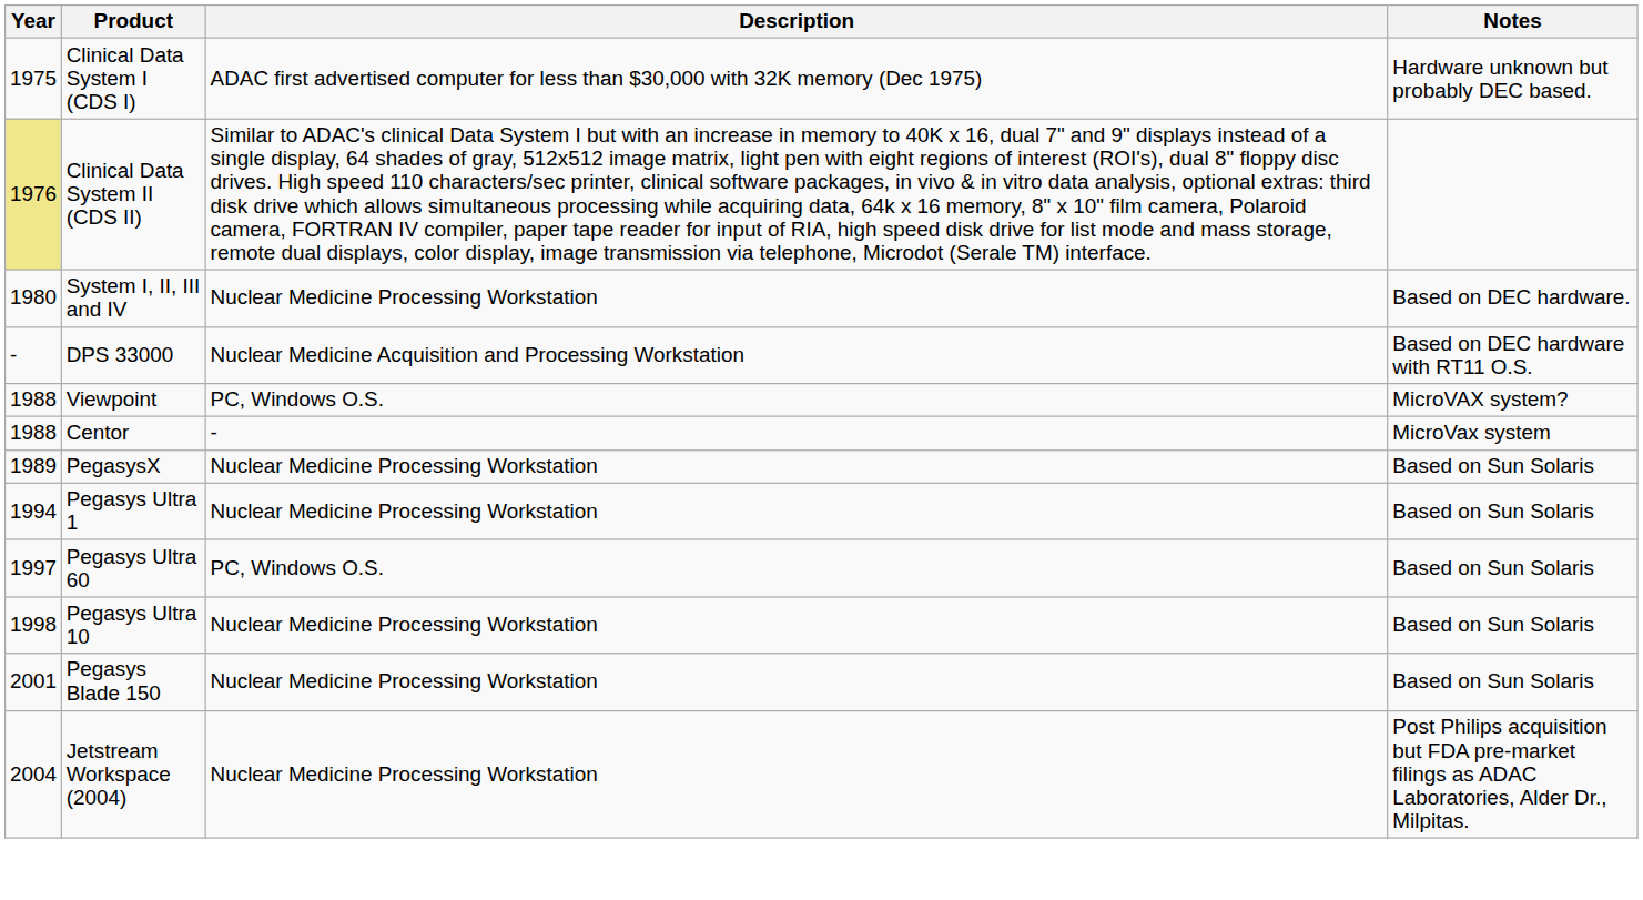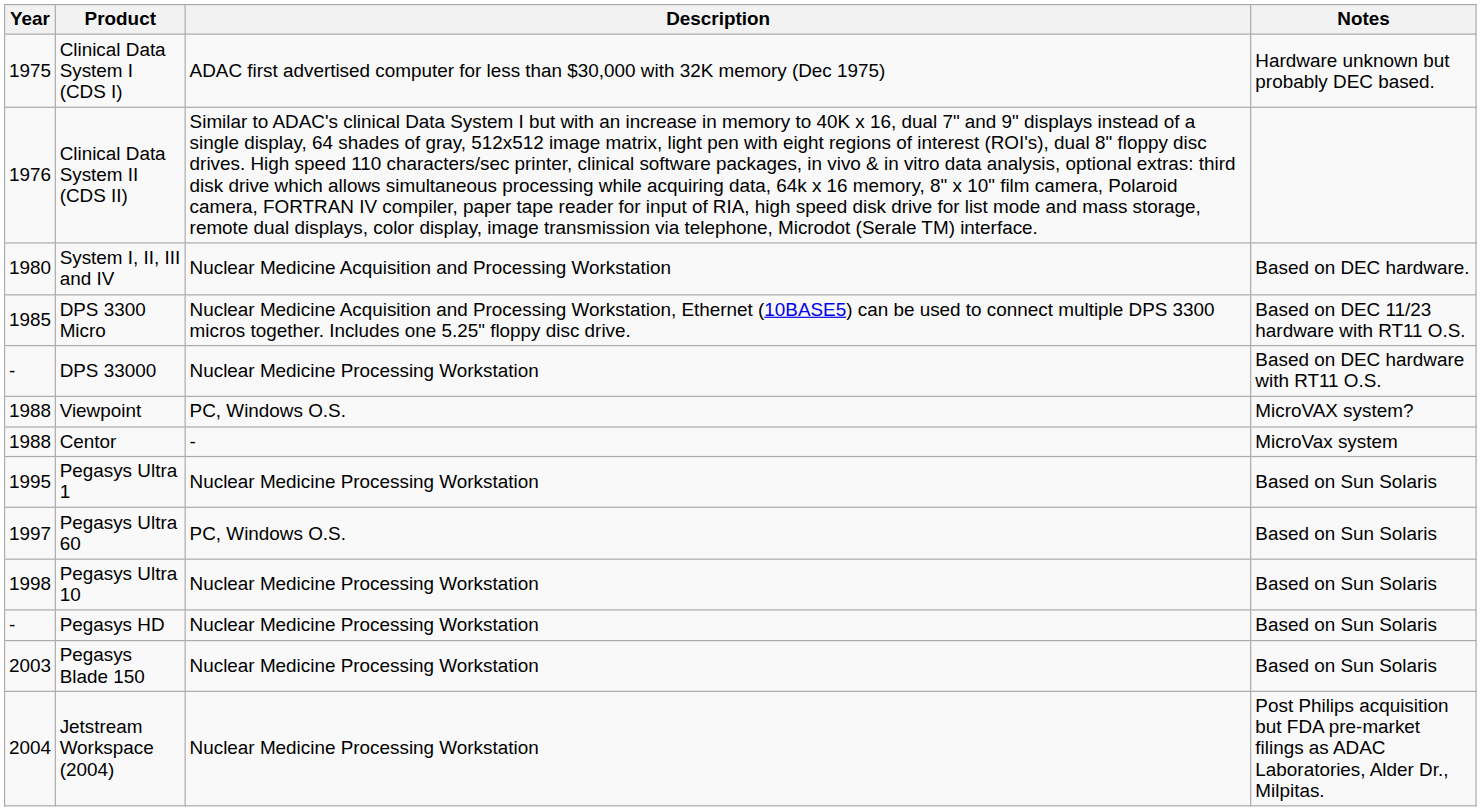Clinical Data System II (CDS II) | Year: khaki background -> no background
System I, II, III and IV | Description: Nuclear Medicine Processing Workstation -> Nuclear Medicine Acquisition and Processing Workstation
+ row: 1985 | DPS 3300 Micro | Nuclear Medicine Acquisition and Processing Workstation, Ethernet (10BASE5) can be used to connect multiple DPS 3300 micros together. Includes one 5.25" floppy disc drive. | Based on DEC 11/23 hardware with RT11 O.S.
DPS 33000 | Description: Nuclear Medicine Acquisition and Processing Workstation -> Nuclear Medicine Processing Workstation
- row: 1989 | PegasysX | Nuclear Medicine Processing Workstation | Based on Sun Solaris
Pegasys Ultra 1 | Year: 1994 -> 1995
+ row: - | Pegasys HD | Nuclear Medicine Processing Workstation | Based on Sun Solaris
Pegasys Blade 150 | Year: 2001 -> 2003
